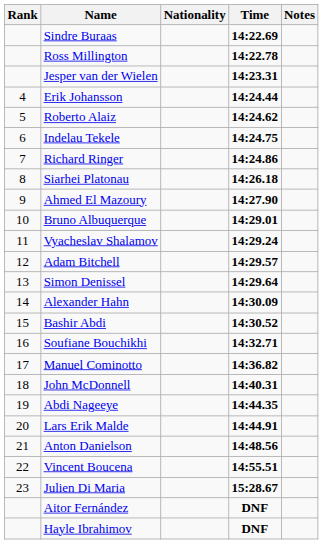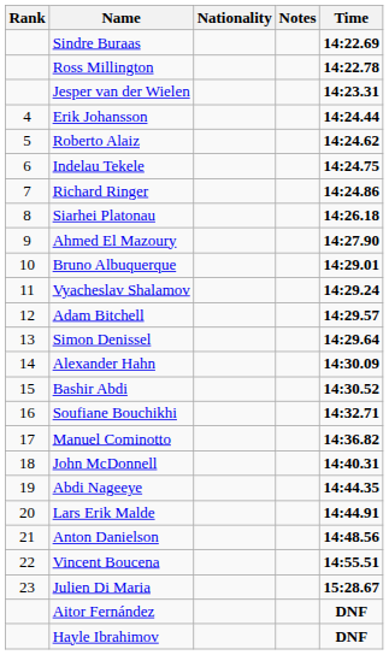columns swapped: Time <-> Notes
